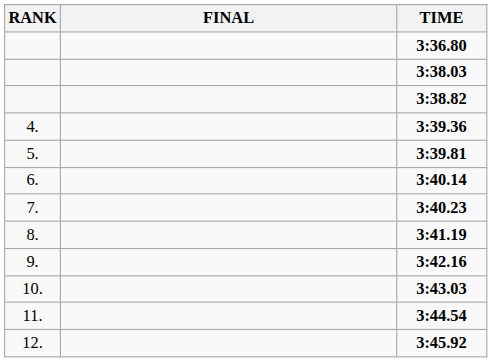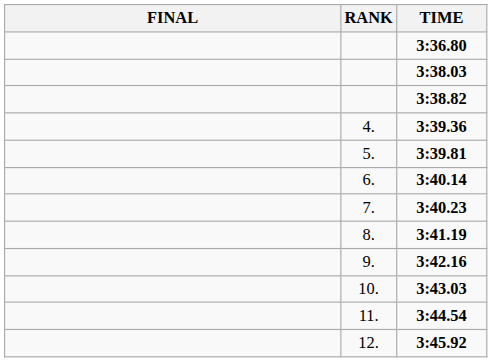columns swapped: RANK <-> FINAL
